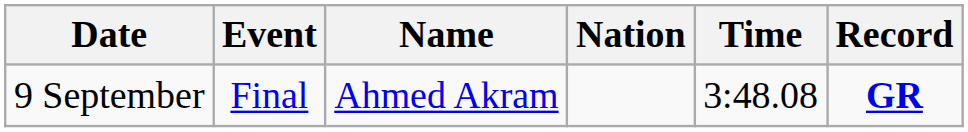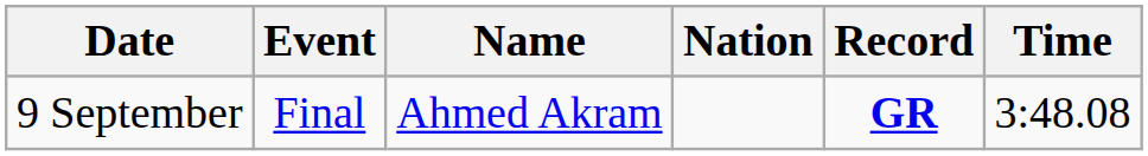columns swapped: Time <-> Record
